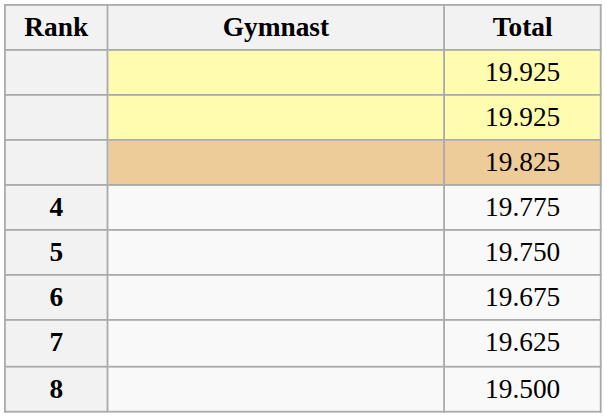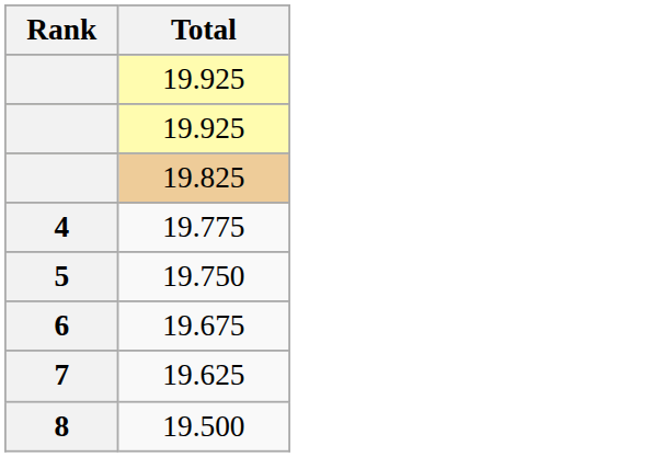- column: Gymnast
